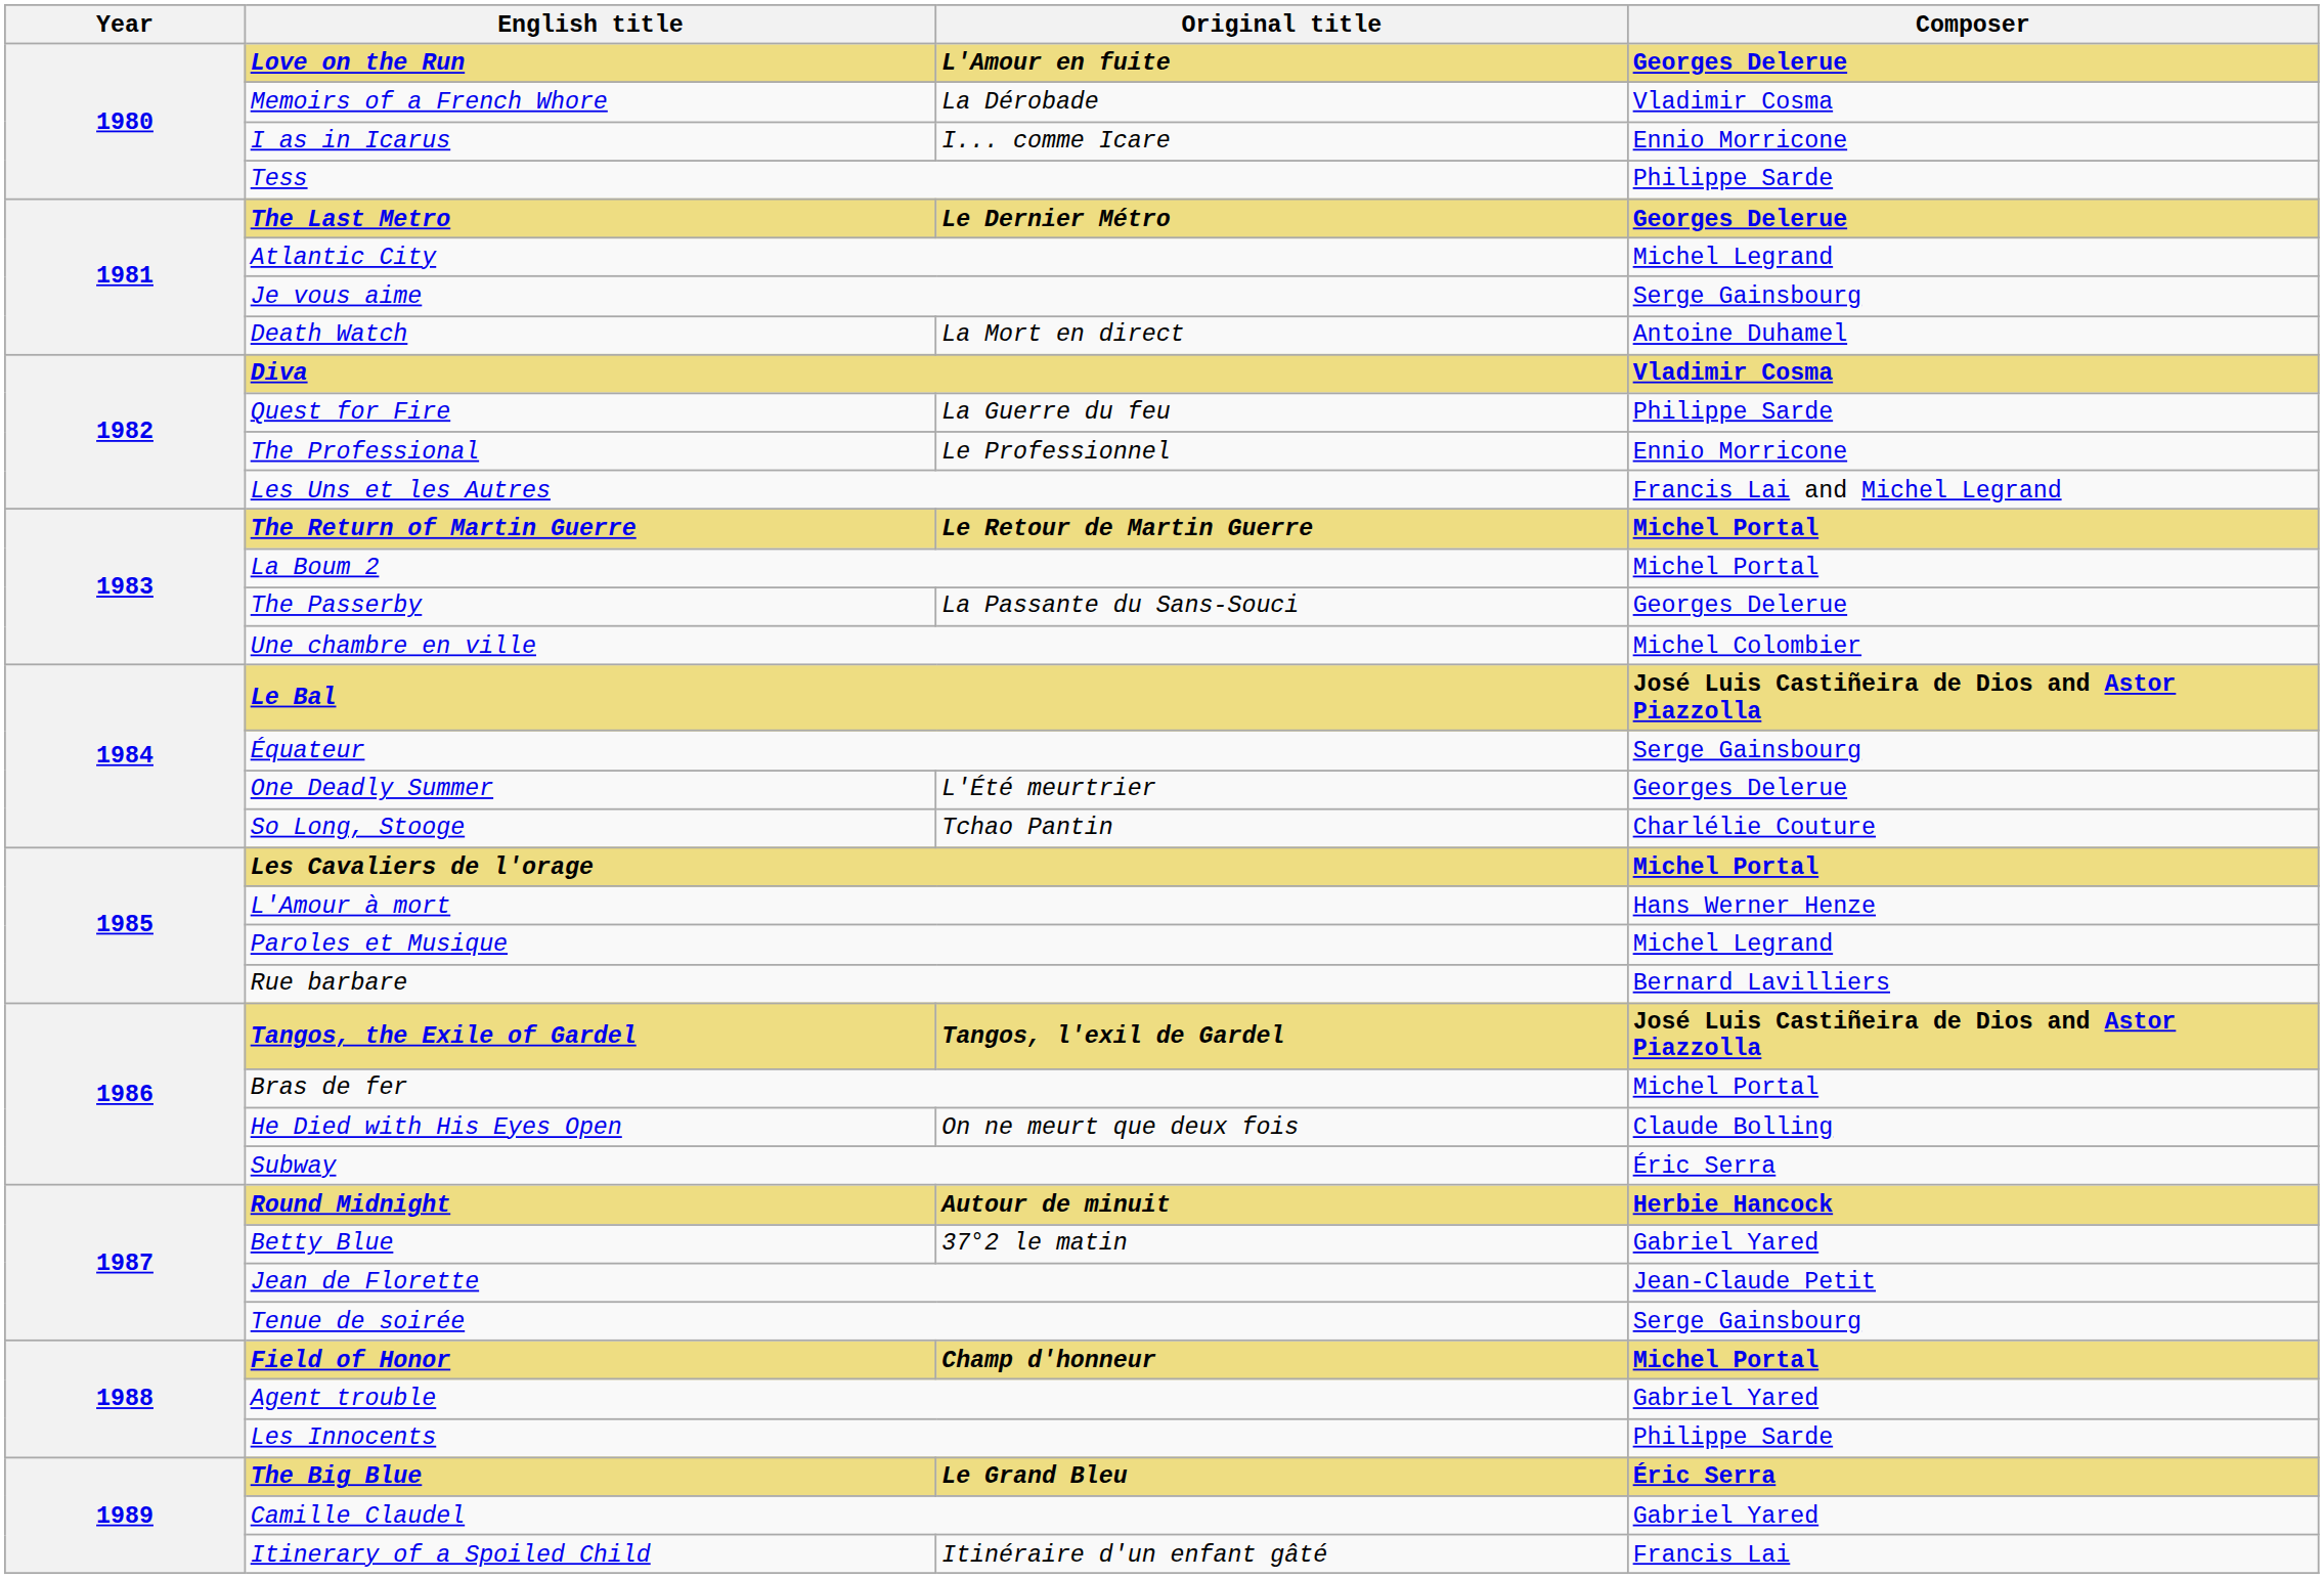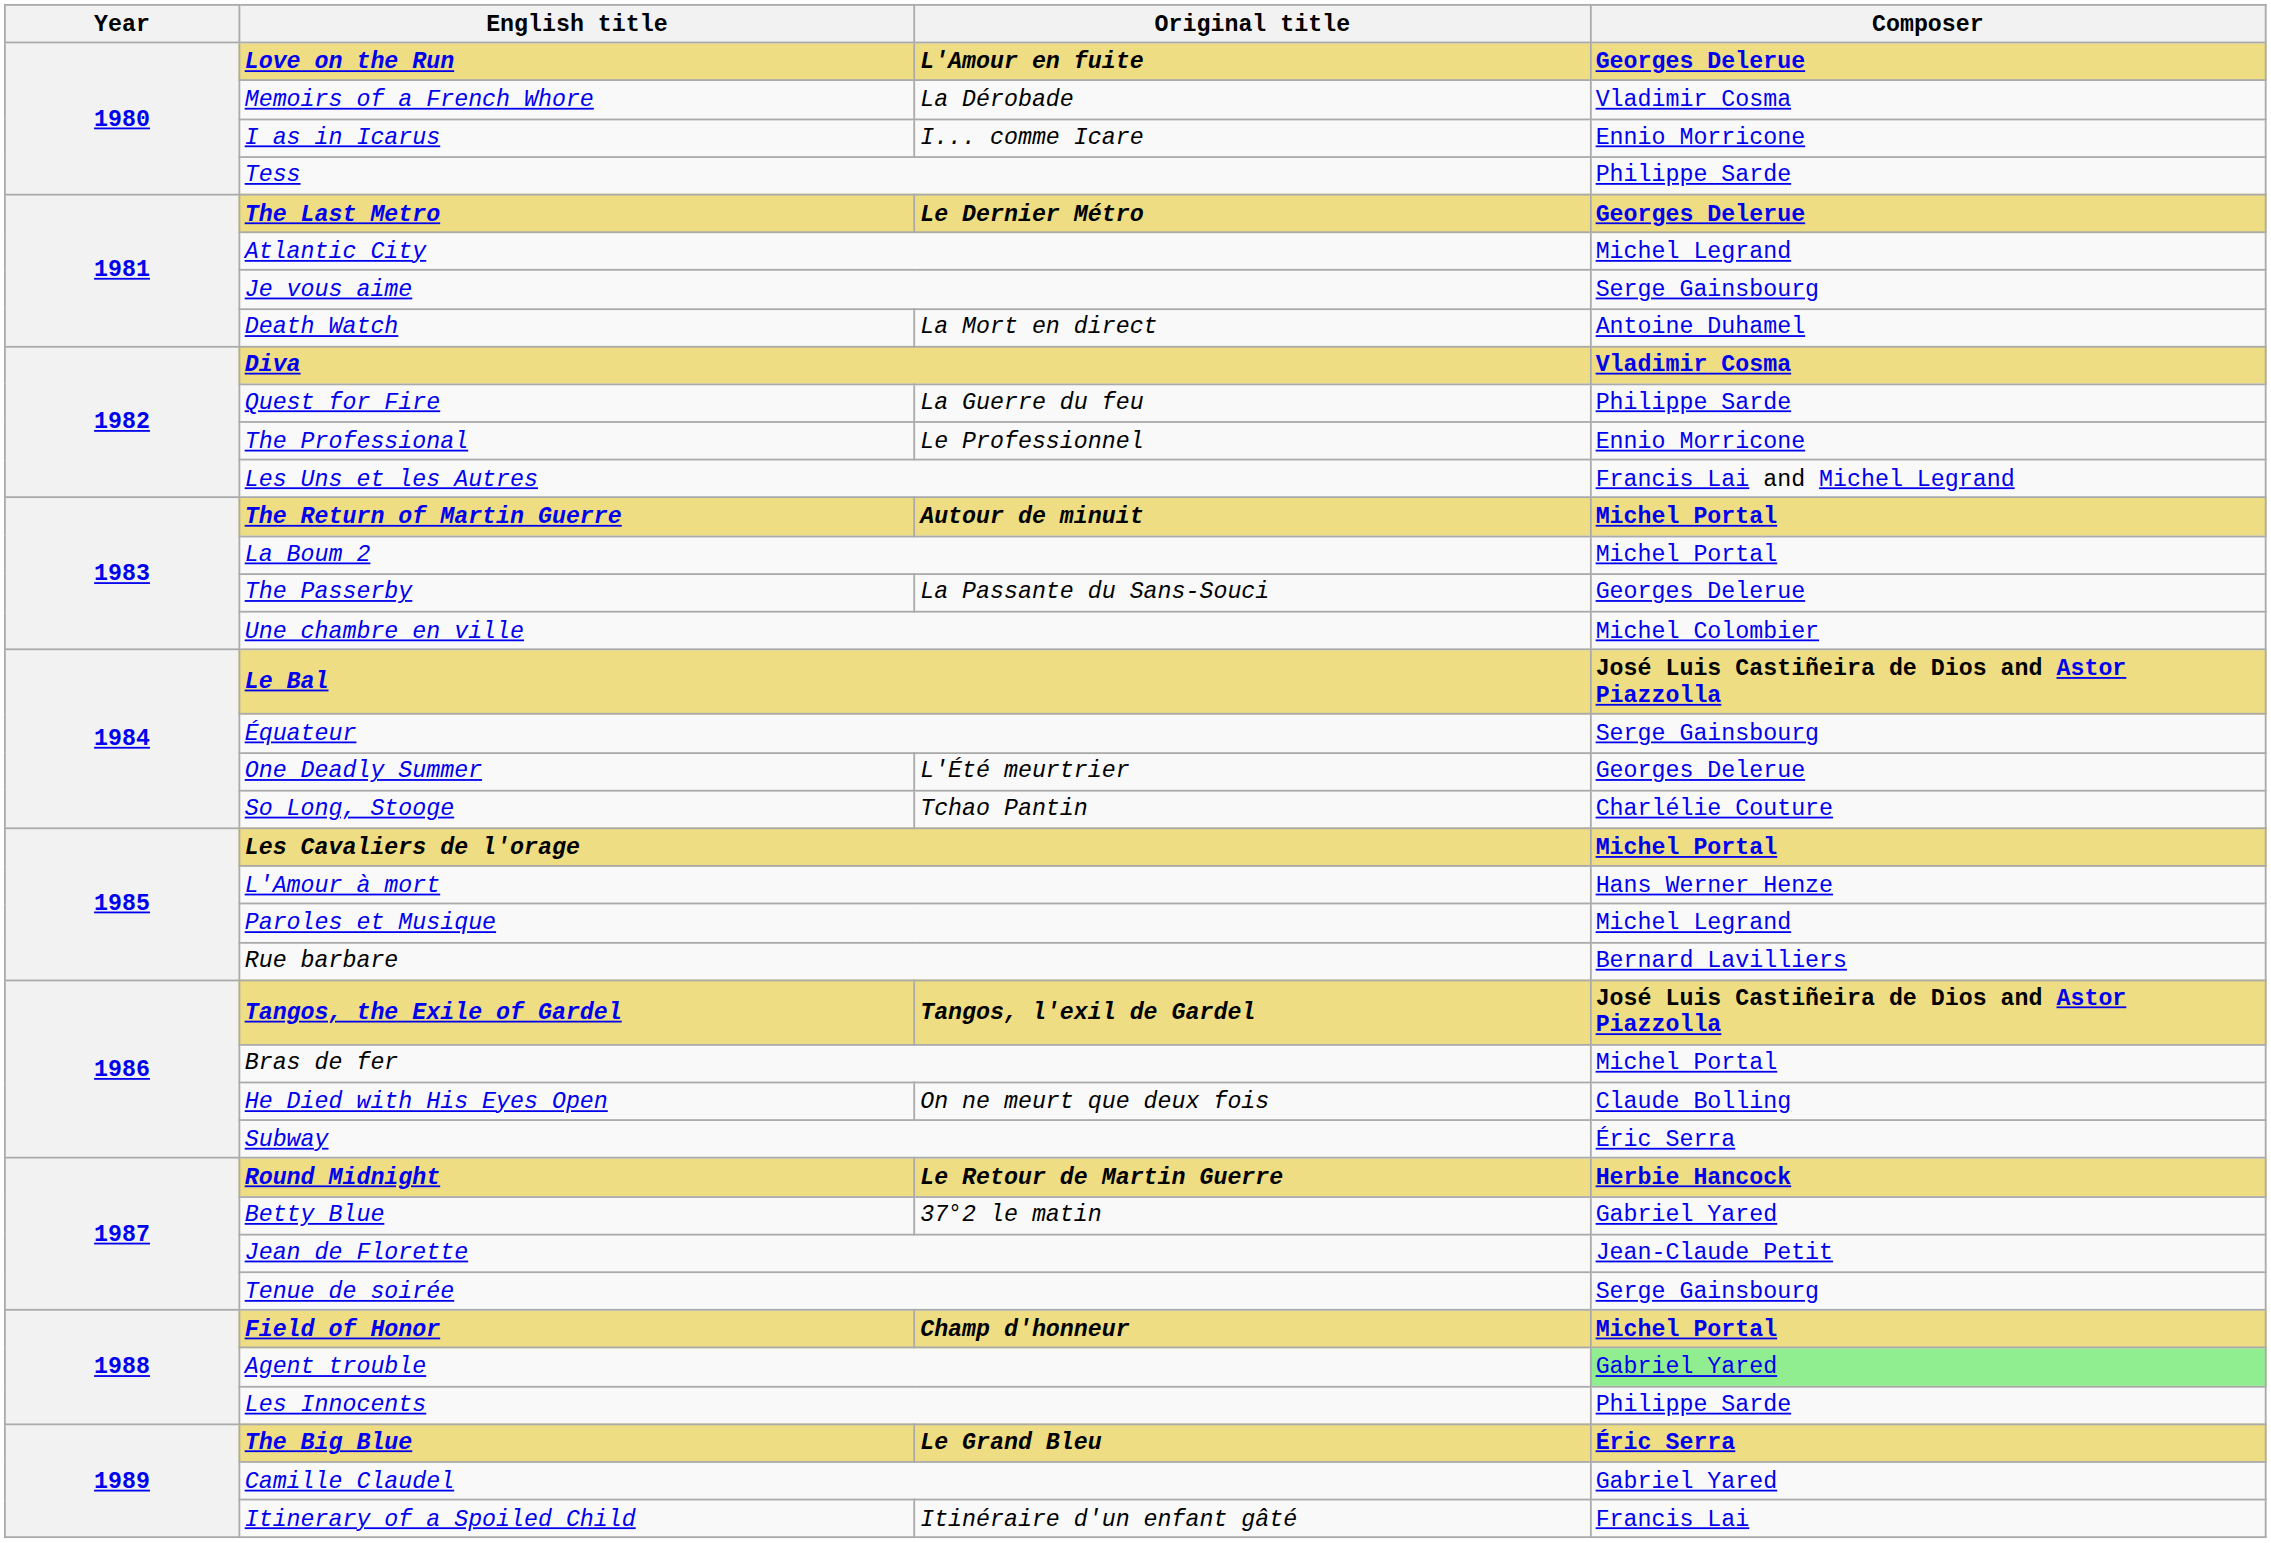The Return of Martin Guerre | Original title: Le Retour de Martin Guerre -> Autour de minuit
Round Midnight | Original title: Autour de minuit -> Le Retour de Martin Guerre
Agent trouble | Composer: no background -> lightgreen background
